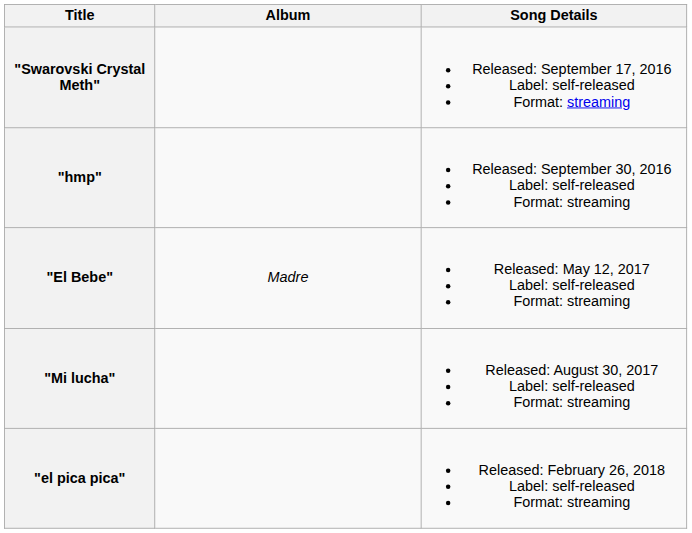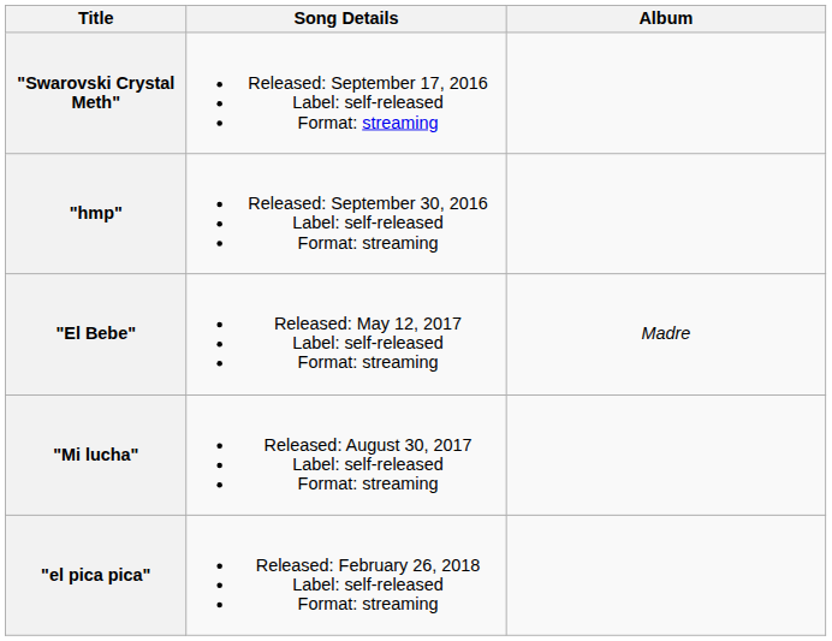columns swapped: Song Details <-> Album
